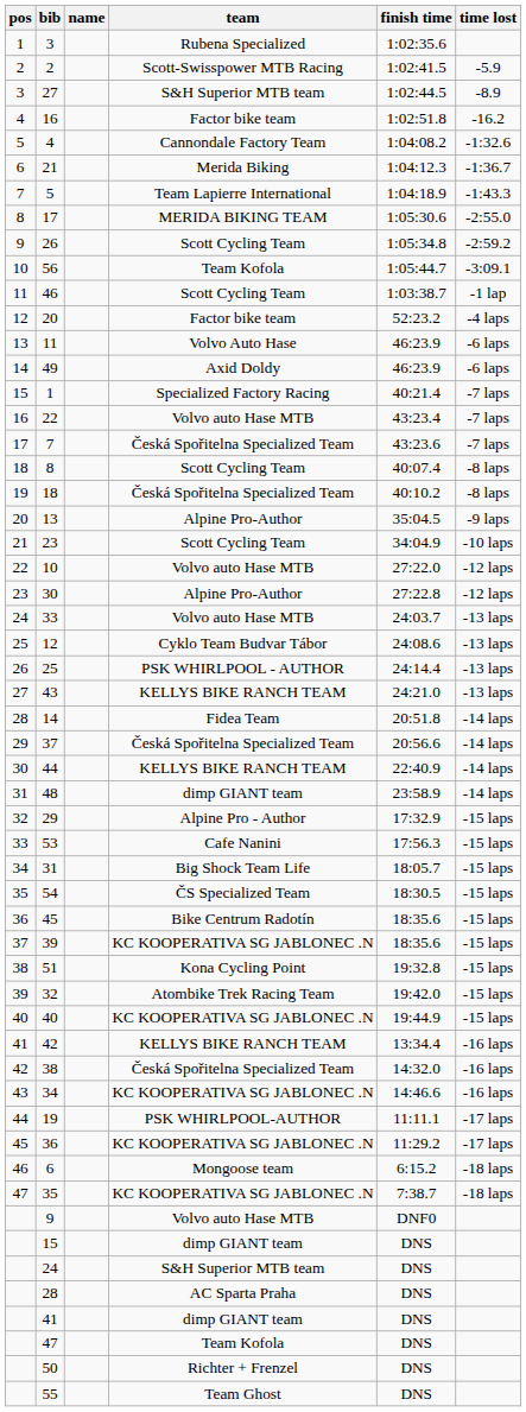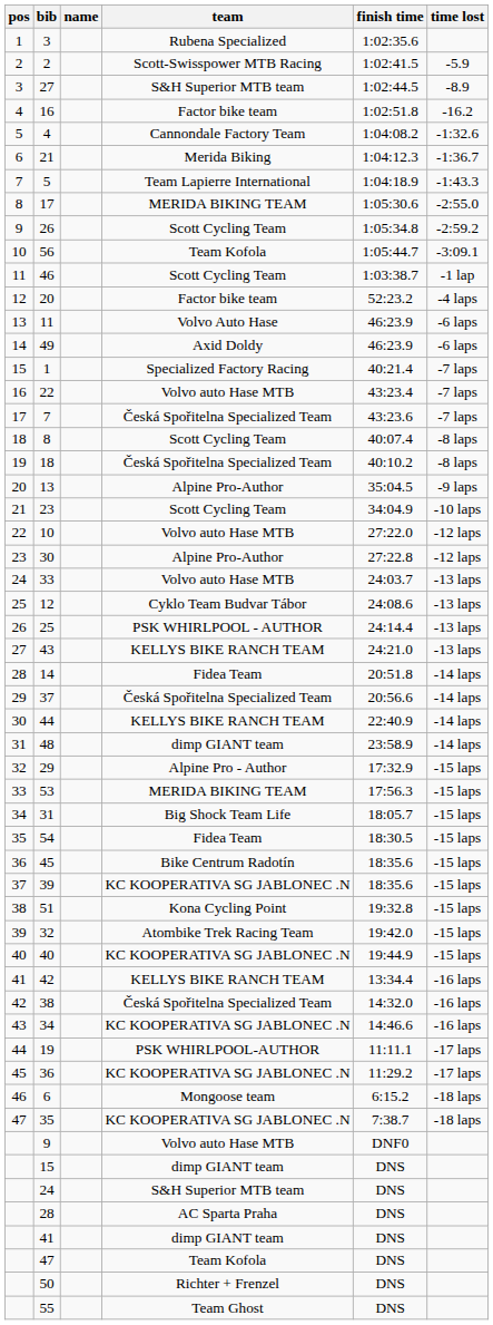53 | team: Cafe Nanini -> MERIDA BIKING TEAM
54 | team: ČS Specialized Team -> Fidea Team
